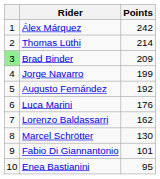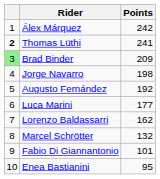Thomas Lüthi | column 1: normal -> bold
Thomas Lüthi | Points: 214 -> 241
Jorge Navarro | Points: 199 -> 198
Luca Marini | Points: 176 -> 177
Marcel Schrötter | Points: 130 -> 132
